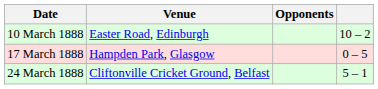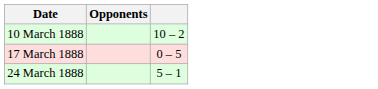- column: Venue | Easter Road, Edinburgh | Hampden Park, Glasgow | Cliftonville Cricket Ground, Belfast
